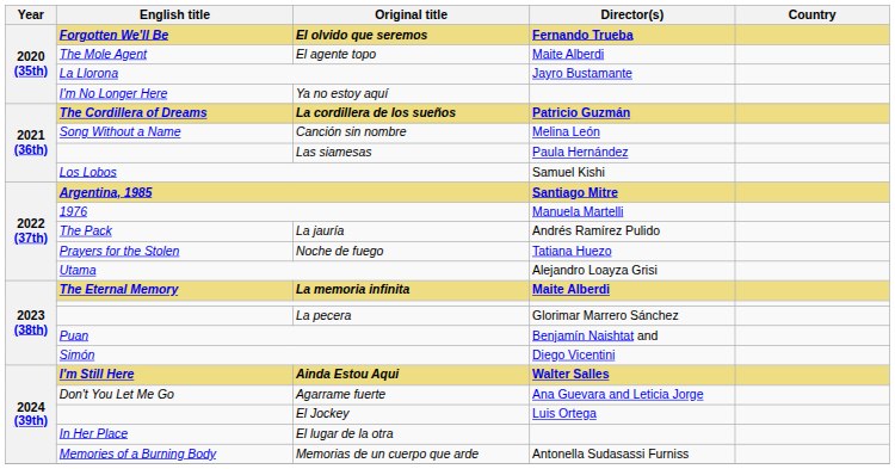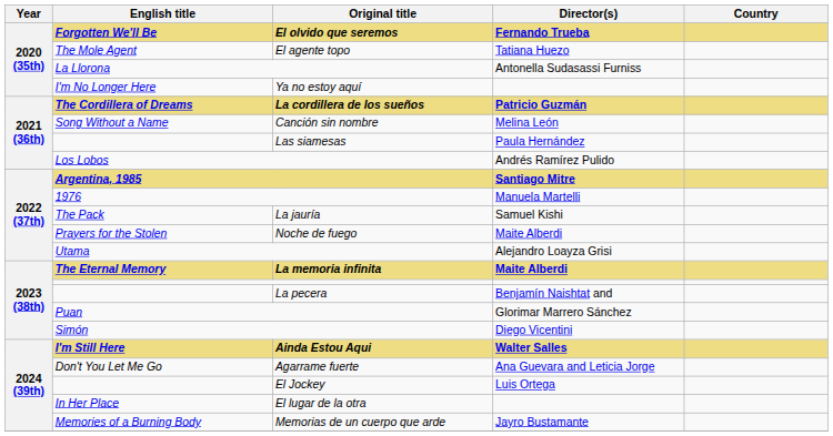El agente topo | Director(s): Maite Alberdi -> Tatiana Huezo
La Llorona | Director(s): Jayro Bustamante -> Antonella Sudasassi Furniss
Los Lobos | Director(s): Samuel Kishi -> Andrés Ramírez Pulido
La jauría | Director(s): Andrés Ramírez Pulido -> Samuel Kishi
Noche de fuego | Director(s): Tatiana Huezo -> Maite Alberdi
La pecera | Director(s): Glorimar Marrero Sánchez -> Benjamín Naishtat and
Puan | Director(s): Benjamín Naishtat and -> Glorimar Marrero Sánchez
Memorias de un cuerpo que arde | Director(s): Antonella Sudasassi Furniss -> Jayro Bustamante
